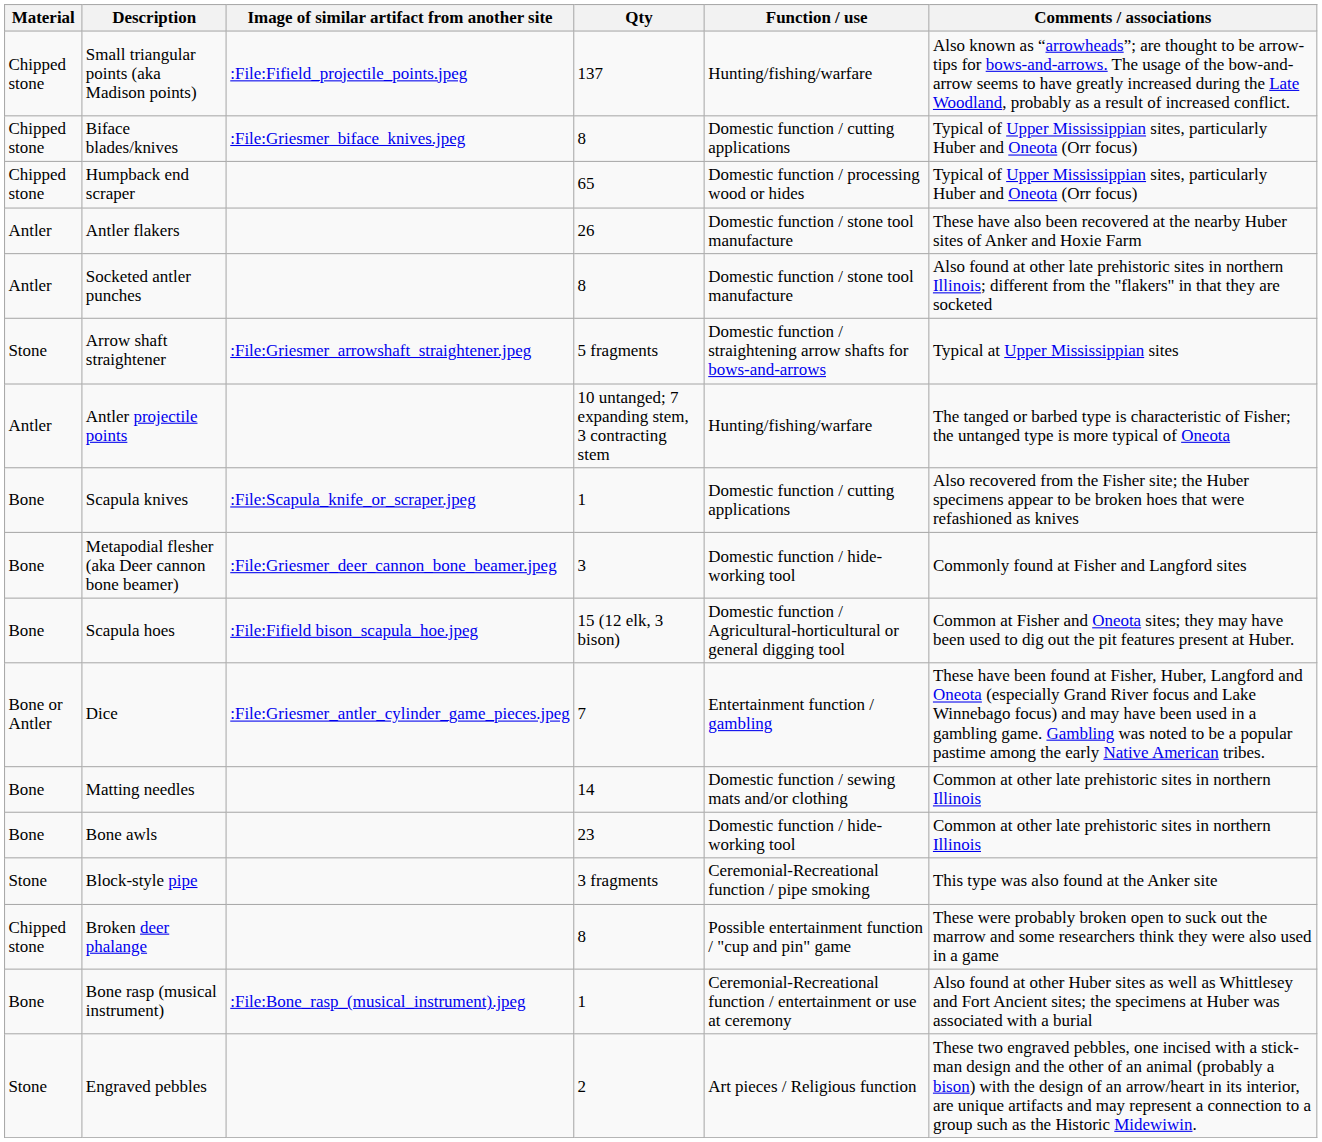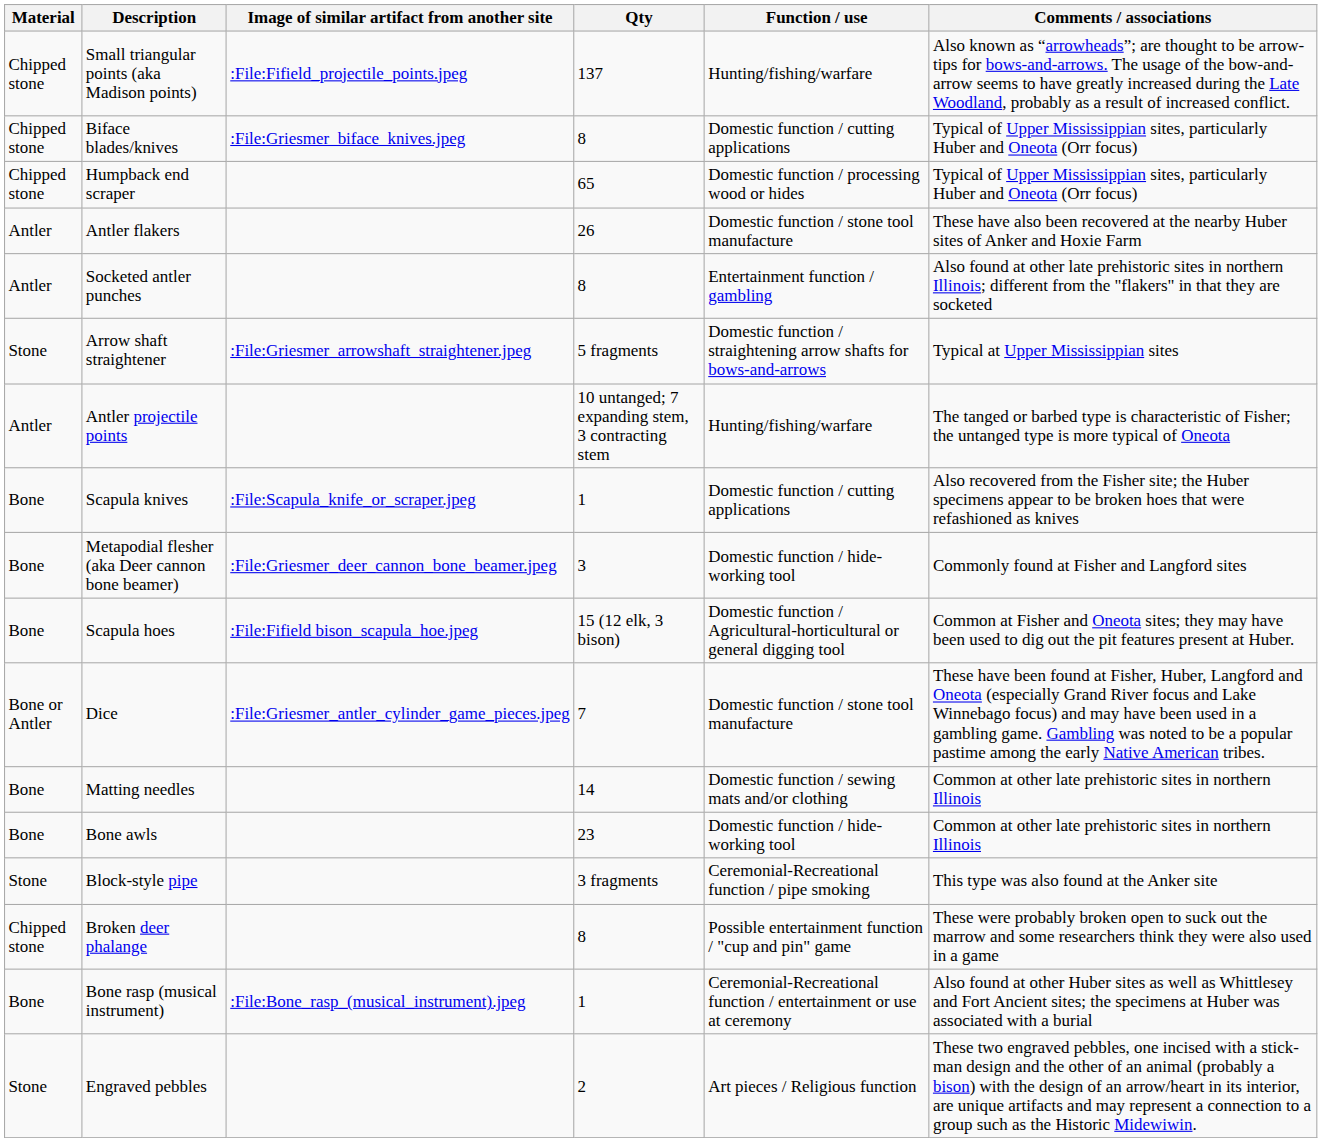Socketed antler punches | Function / use: Domestic function / stone tool manufacture -> Entertainment function / gambling
Dice | Function / use: Entertainment function / gambling -> Domestic function / stone tool manufacture
